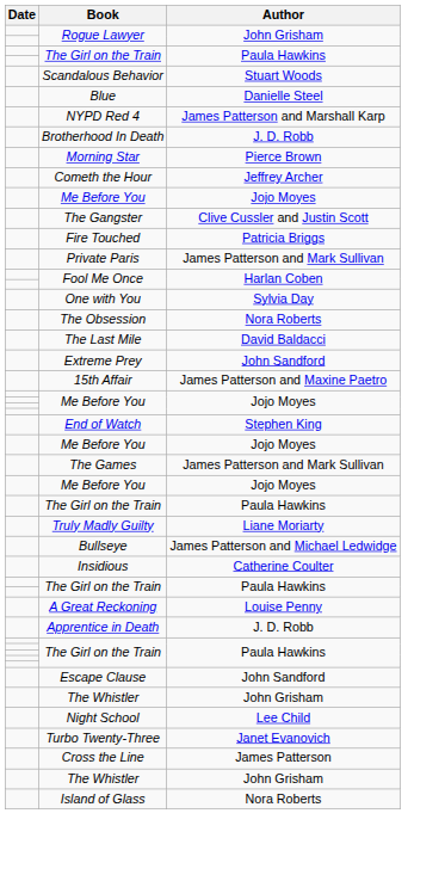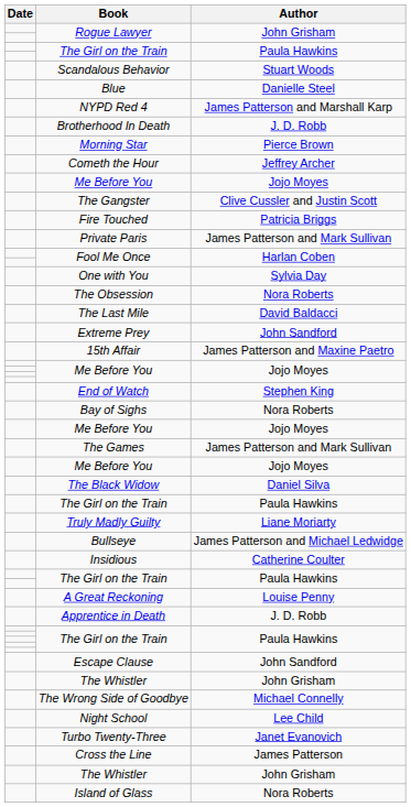+ row: Bay of Sighs | Nora Roberts
+ row: The Black Widow | Daniel Silva
+ row: The Wrong Side of Goodbye | Michael Connelly
